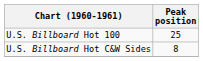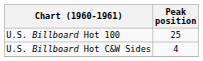U.S. Billboard Hot C&W Sides | Peak position: 8 -> 4
